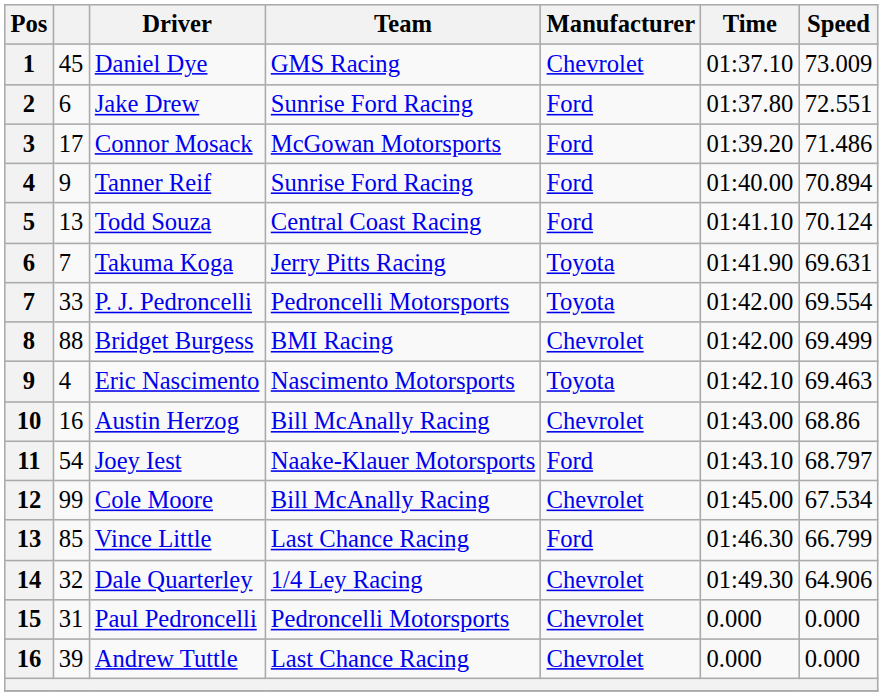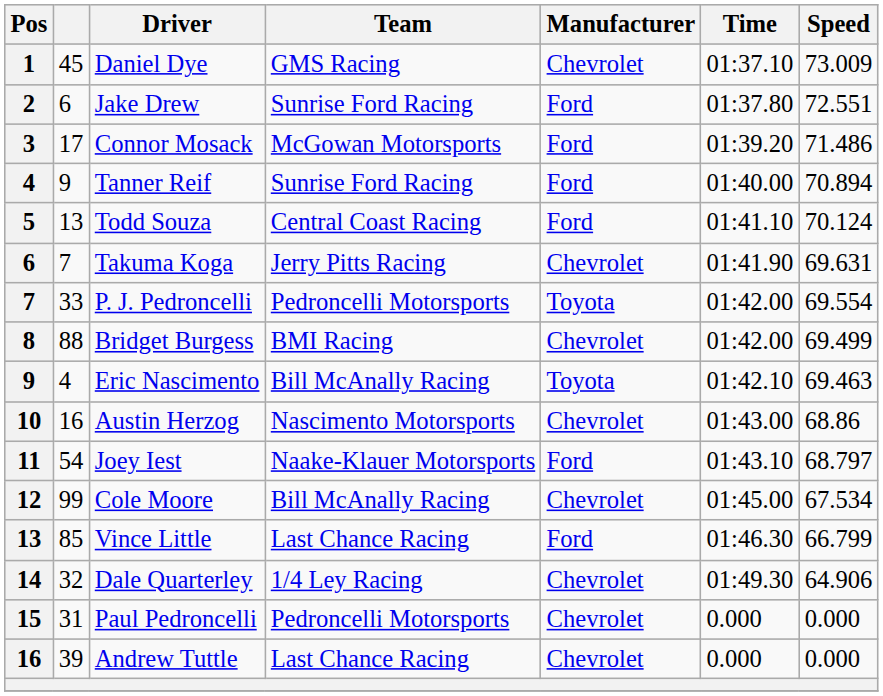Takuma Koga | Manufacturer: Toyota -> Chevrolet
Eric Nascimento | Team: Nascimento Motorsports -> Bill McAnally Racing
Austin Herzog | Team: Bill McAnally Racing -> Nascimento Motorsports
